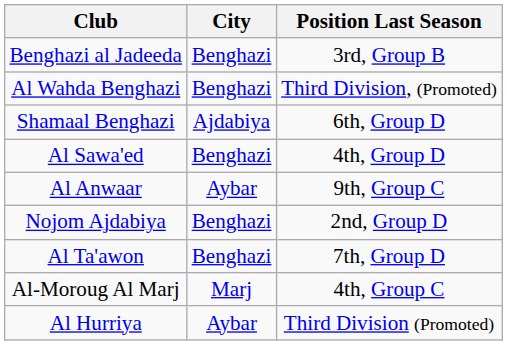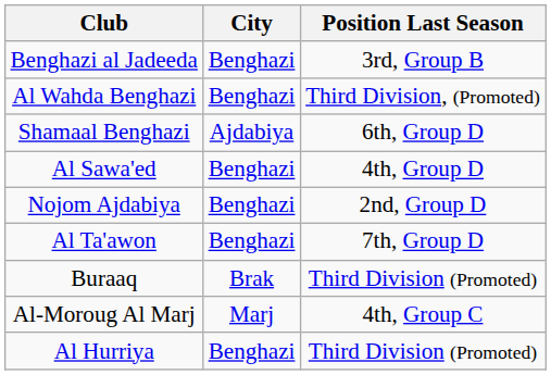- row: Al Anwaar | Aybar | 9th, Group C
+ row: Buraaq | Brak | Third Division (Promoted)
Al Hurriya | City: Aybar -> Benghazi
